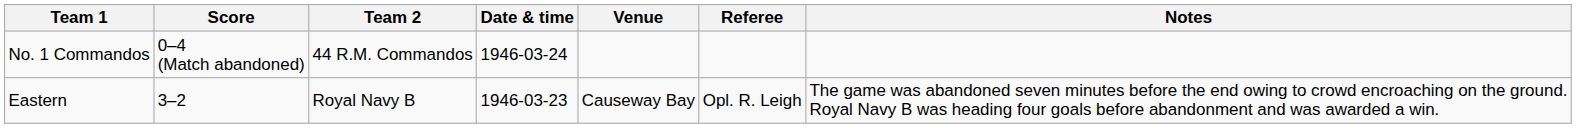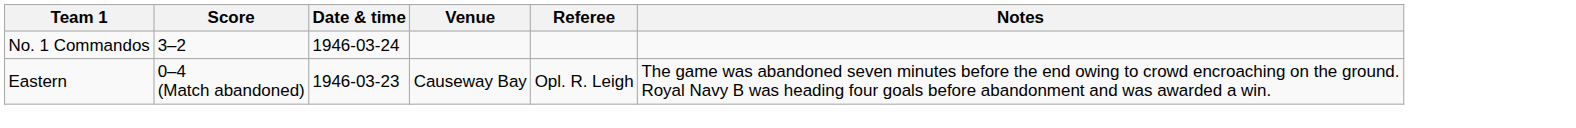- column: Team 2 | 44 R.M. Commandos | Royal Navy B
No. 1 Commandos | Score: 0–4 (Match abandoned) -> 3–2
Eastern | Score: 3–2 -> 0–4 (Match abandoned)
